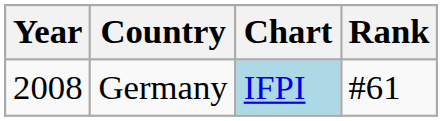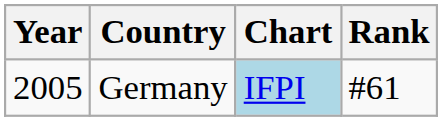Germany | Year: 2008 -> 2005
